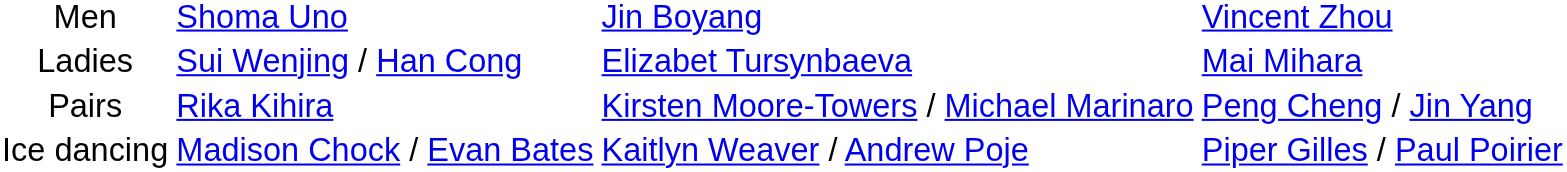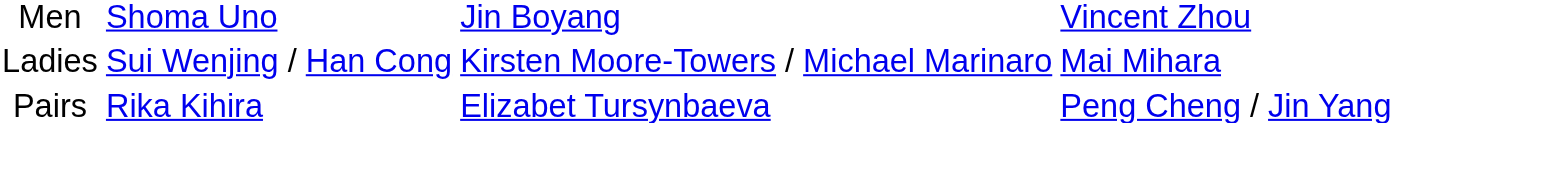Ladies | column 3: Elizabet Tursynbaeva -> Kirsten Moore-Towers / Michael Marinaro
Pairs | column 3: Kirsten Moore-Towers / Michael Marinaro -> Elizabet Tursynbaeva
- row: Ice dancing | Madison Chock / Evan Bates | Kaitlyn Weaver / Andrew Poje | Piper Gilles / Paul Poirier
